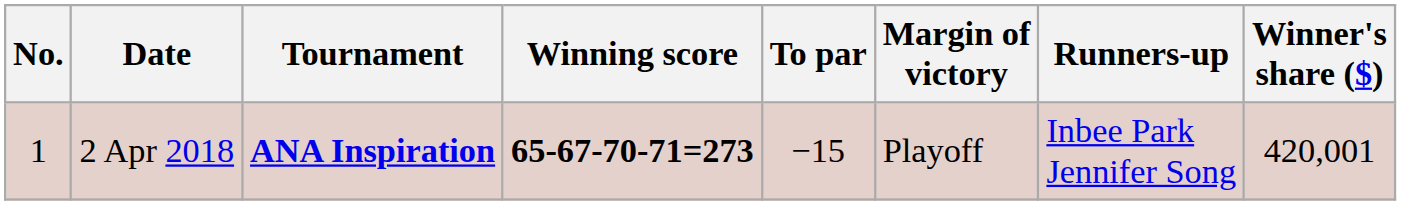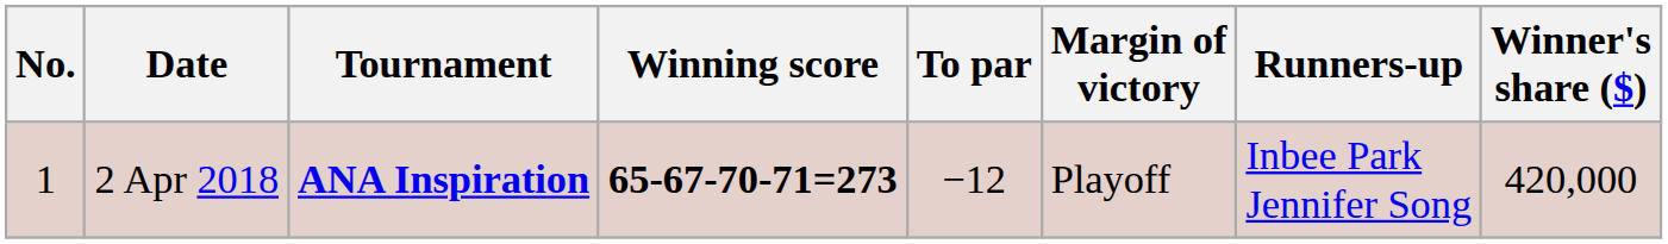2 Apr 2018 | To par: −15 -> −12
2 Apr 2018 | Winner's share ($): 420,001 -> 420,000
